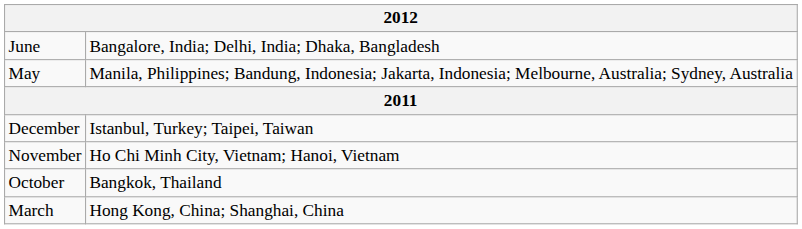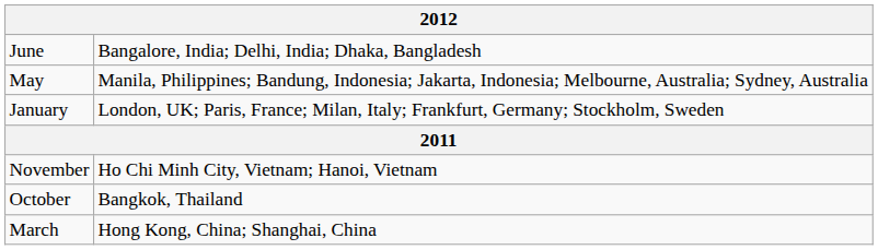+ row: January | London, UK; Paris, France; Milan, Italy; Frankfurt, Germany; Stockholm, Sweden
- row: December | Istanbul, Turkey; Taipei, Taiwan
